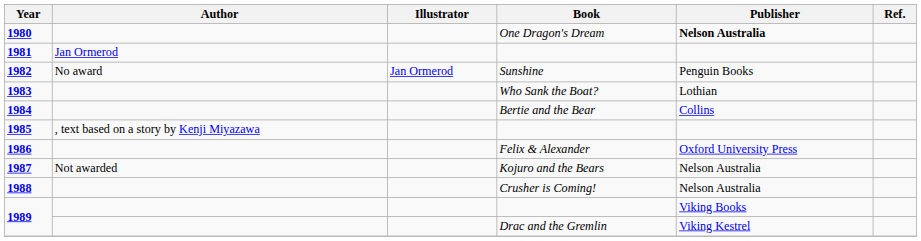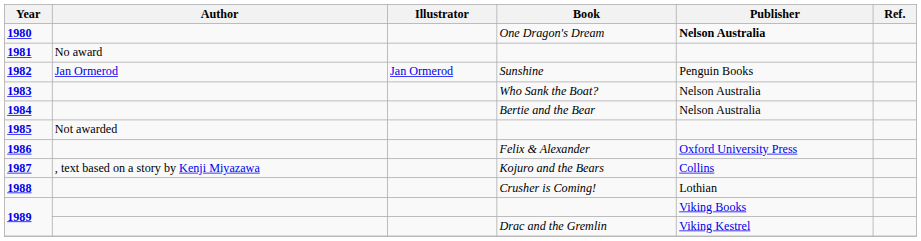1981 | Author: Jan Ormerod -> No award
1982 | Author: No award -> Jan Ormerod
1983 | Publisher: Lothian -> Nelson Australia
1984 | Publisher: Collins -> Nelson Australia
1985 | Author: , text based on a story by Kenji Miyazawa -> Not awarded
1987 | Author: Not awarded -> , text based on a story by Kenji Miyazawa
1987 | Publisher: Nelson Australia -> Collins
1988 | Publisher: Nelson Australia -> Lothian
